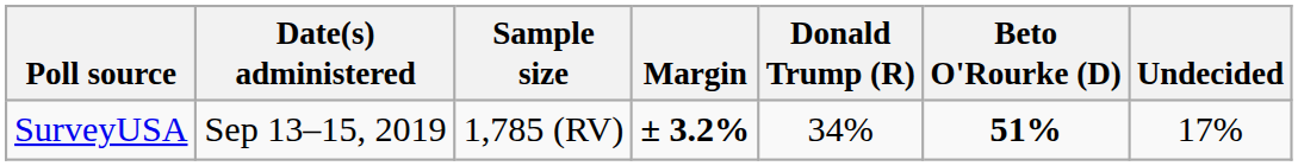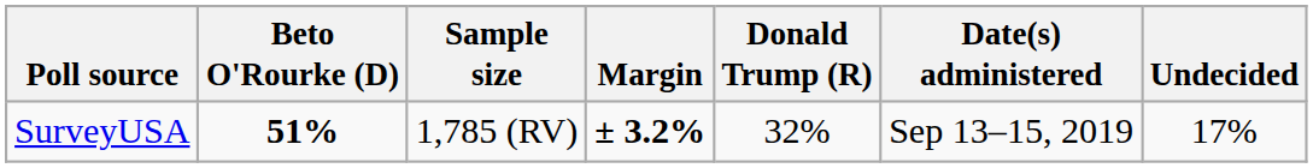columns swapped: Date(s) administered <-> Beto O'Rourke (D)
SurveyUSA | Donald Trump (R): 34% -> 32%
